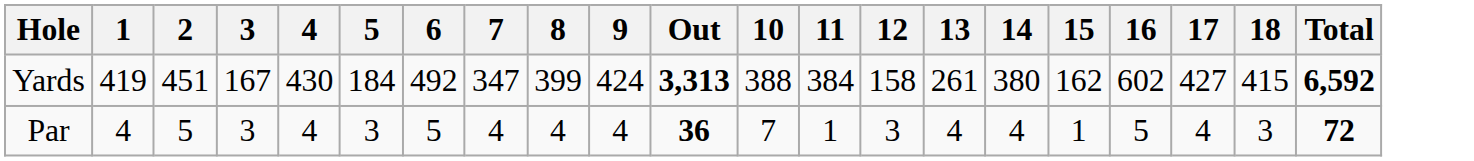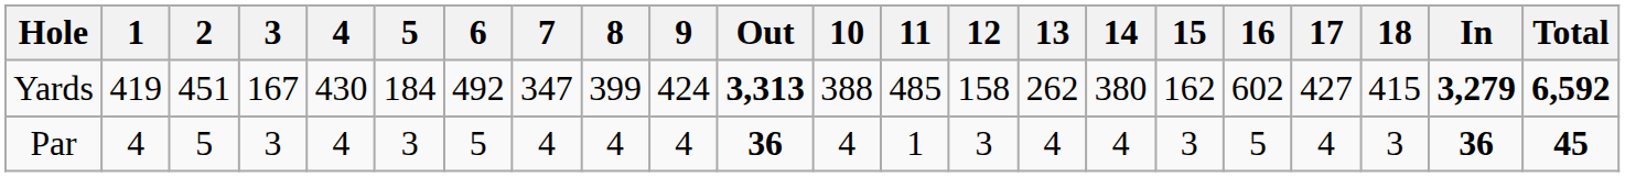+ column: In | 3,279 | 36
Yards | 11: 384 -> 485
Yards | 13: 261 -> 262
Par | 10: 7 -> 4
Par | 15: 1 -> 3
Par | Total: 72 -> 45
